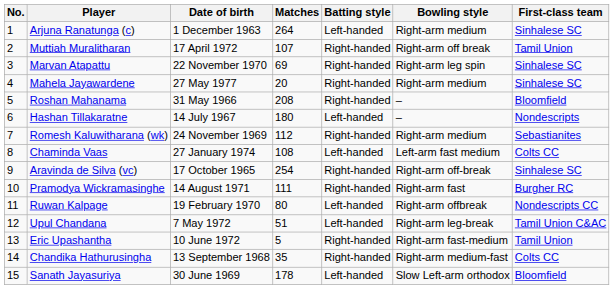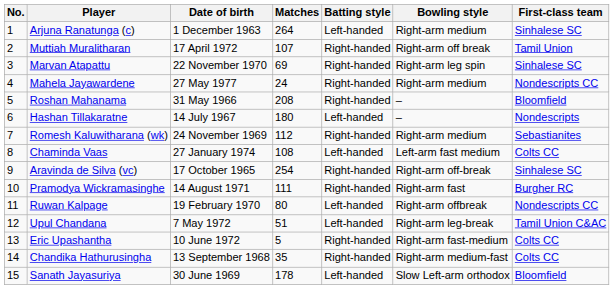Mahela Jayawardene | Matches: 20 -> 24
Mahela Jayawardene | First-class team: Sinhalese SC -> Nondescripts CC
Eric Upashantha | First-class team: Tamil Union -> Colts CC
